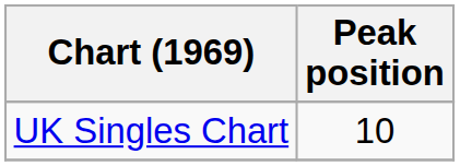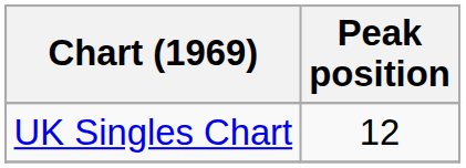UK Singles Chart | Peak position: 10 -> 12
